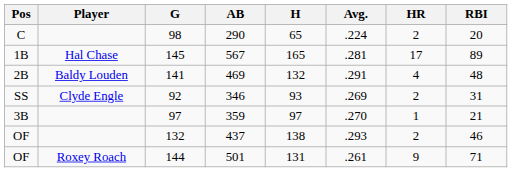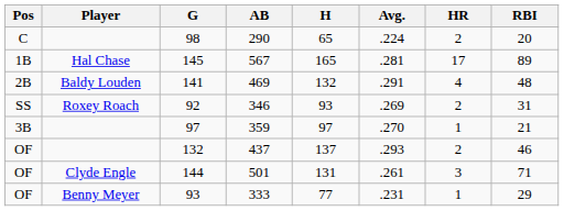346 | Player: Clyde Engle -> Roxey Roach
437 | H: 138 -> 137
501 | Player: Roxey Roach -> Clyde Engle
501 | HR: 9 -> 3
+ row: OF | Benny Meyer | 93 | 333 | 77 | .231 | 1 | 29
